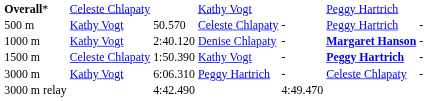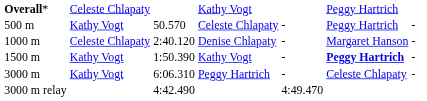Denise Chlapaty | column 2: Kathy Vogt -> Celeste Chlapaty
Denise Chlapaty | column 6: bold -> normal
1500 m / Kathy Vogt | column 2: Celeste Chlapaty -> Kathy Vogt
